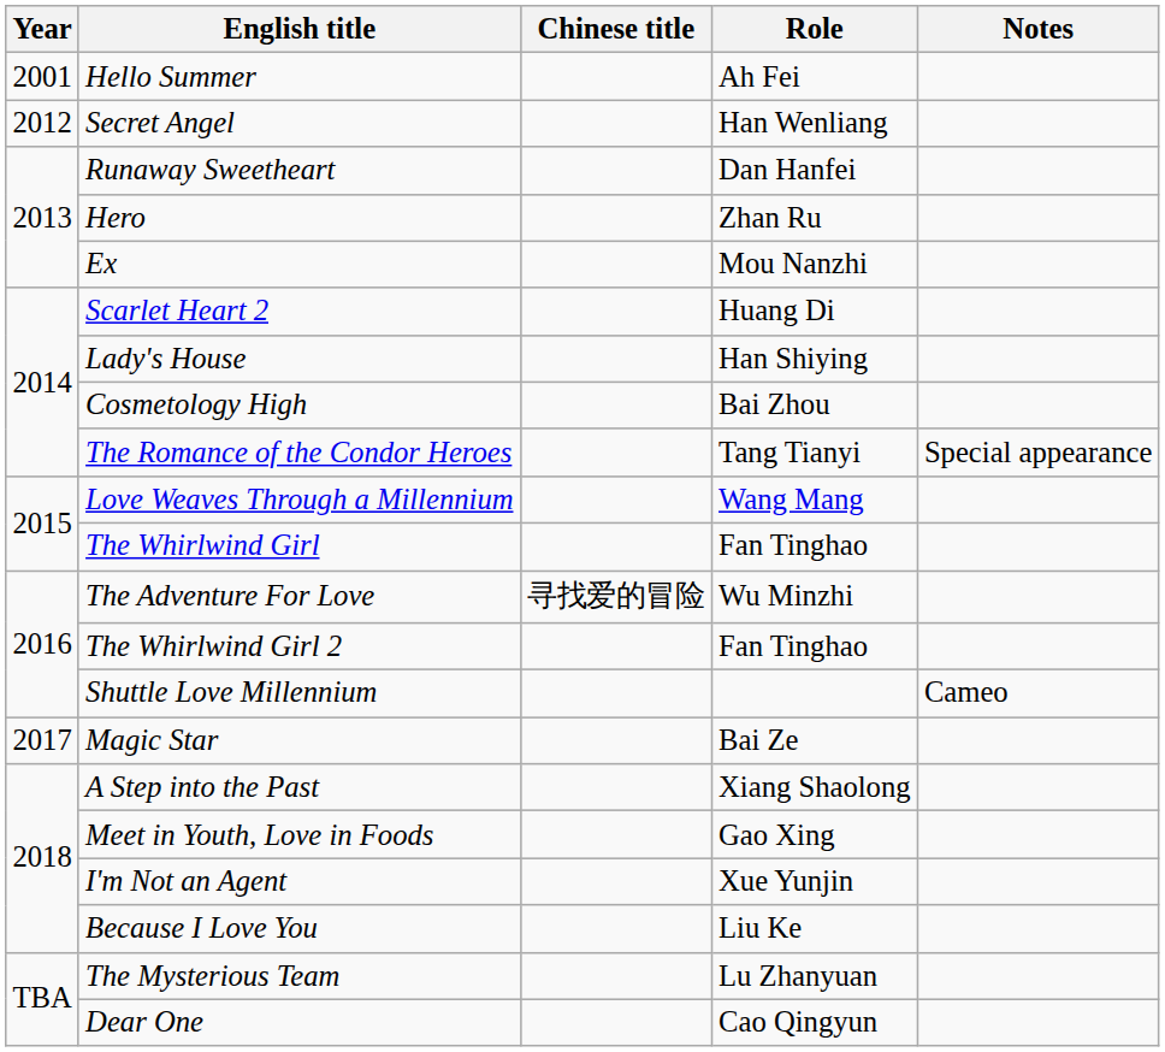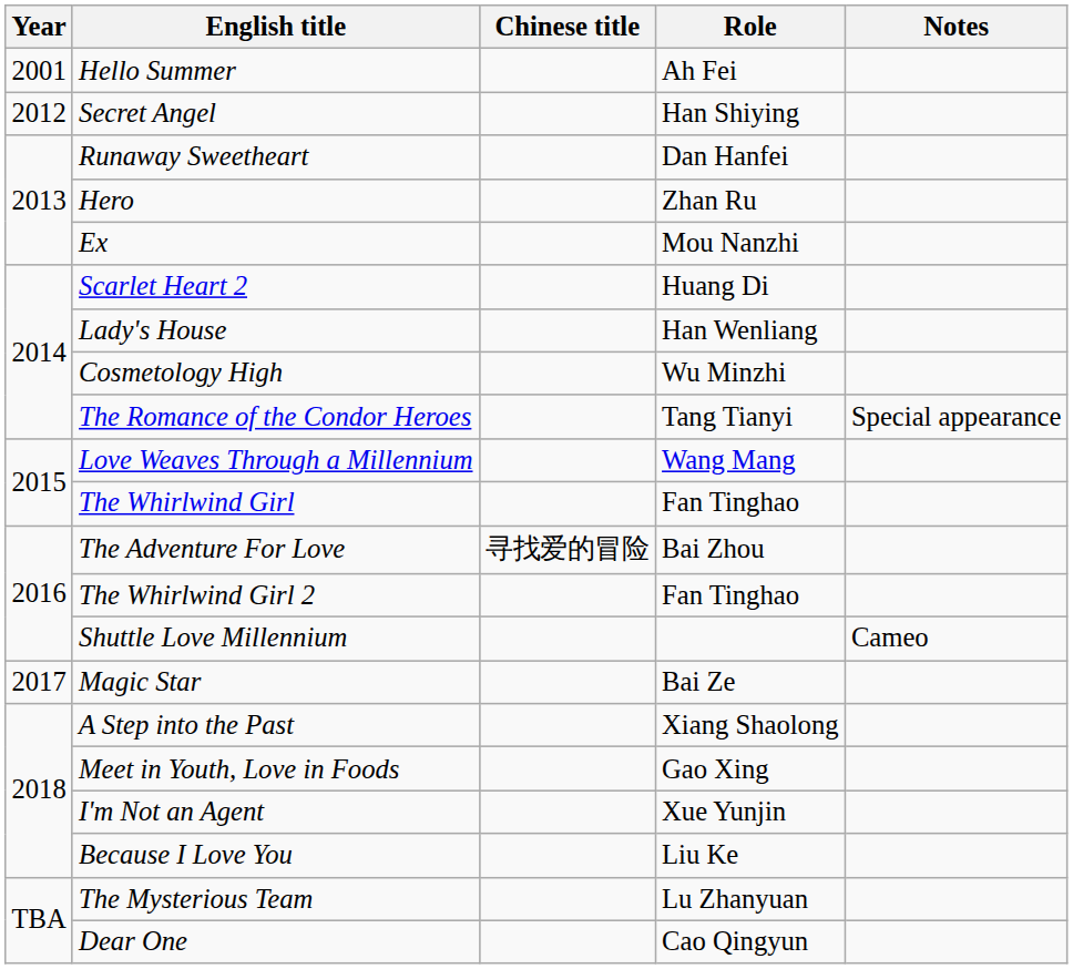Secret Angel | Role: Han Wenliang -> Han Shiying
Lady's House | Role: Han Shiying -> Han Wenliang
Cosmetology High | Role: Bai Zhou -> Wu Minzhi
The Adventure For Love | Role: Wu Minzhi -> Bai Zhou
